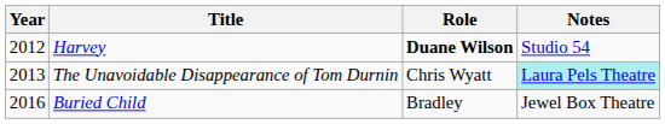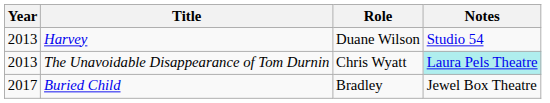Harvey | Year: 2012 -> 2013
Harvey | Role: bold -> normal
Buried Child | Year: 2016 -> 2017
